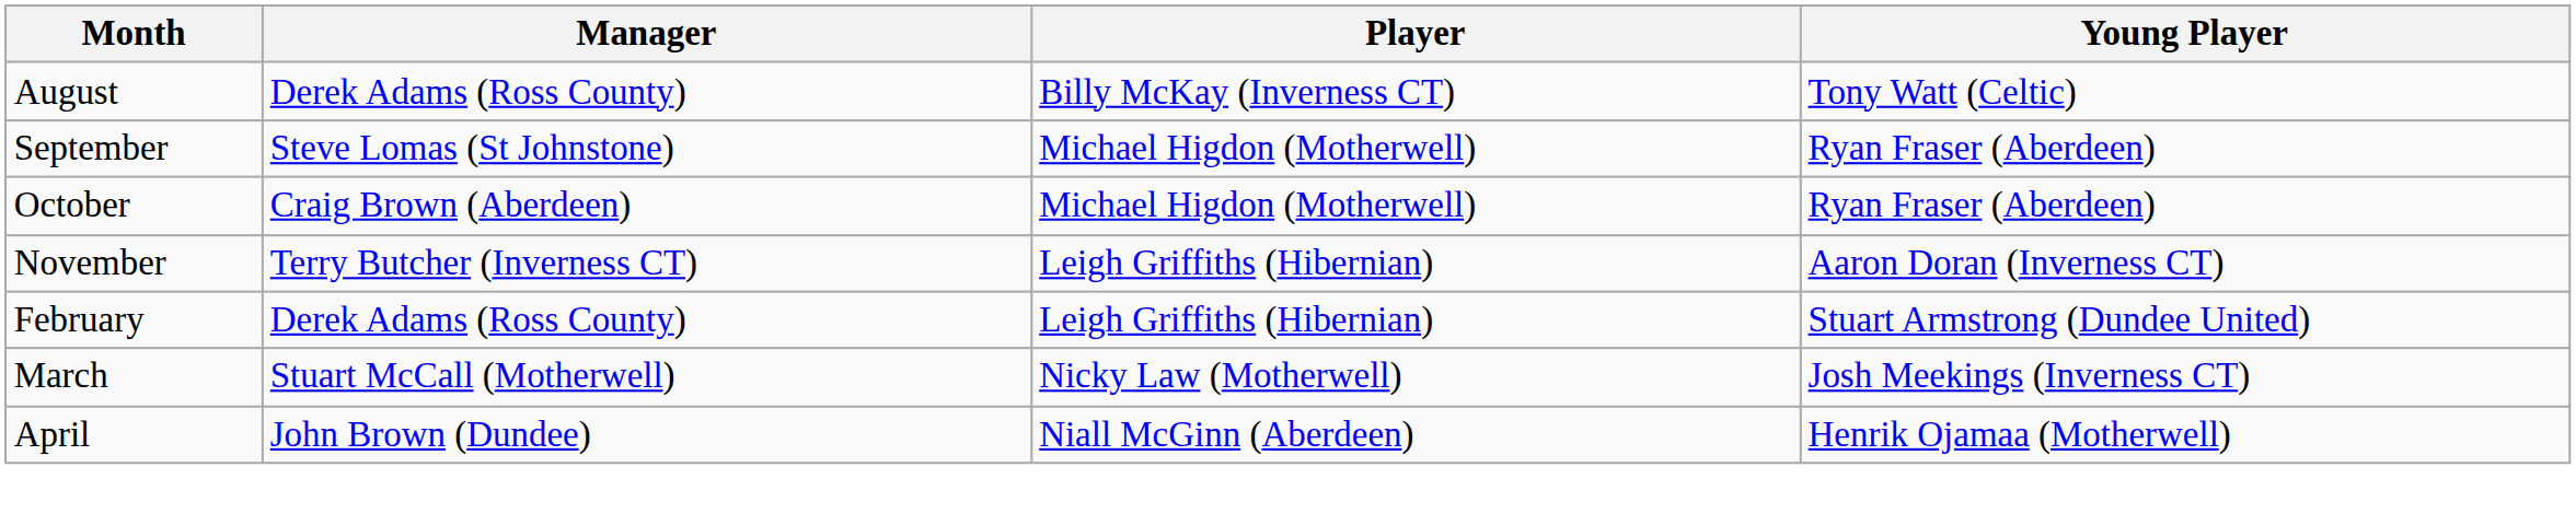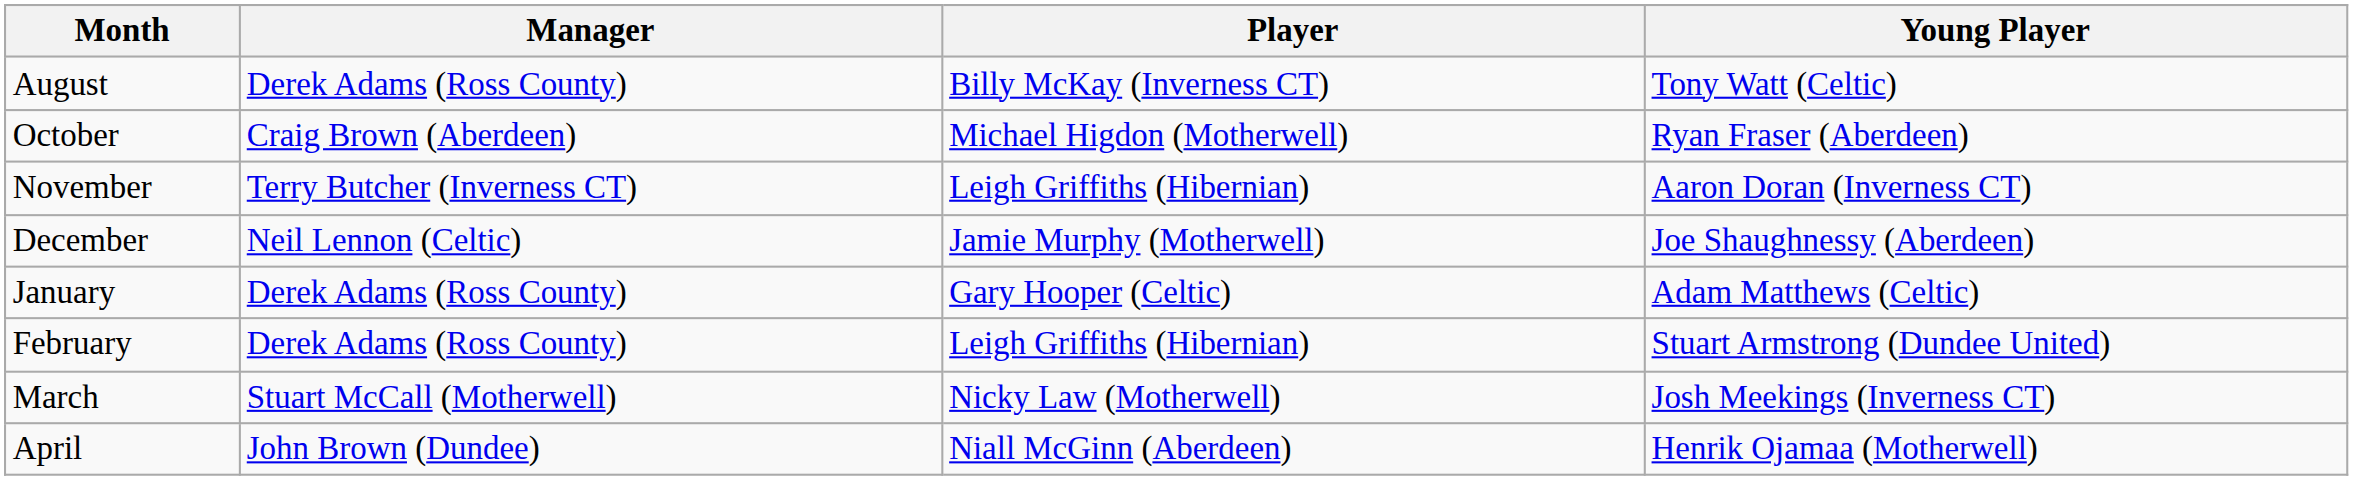- row: September | Steve Lomas (St Johnstone) | Michael Higdon (Motherwell) | Ryan Fraser (Aberdeen)
+ row: December | Neil Lennon (Celtic) | Jamie Murphy (Motherwell) | Joe Shaughnessy (Aberdeen)
+ row: January | Derek Adams (Ross County) | Gary Hooper (Celtic) | Adam Matthews (Celtic)
